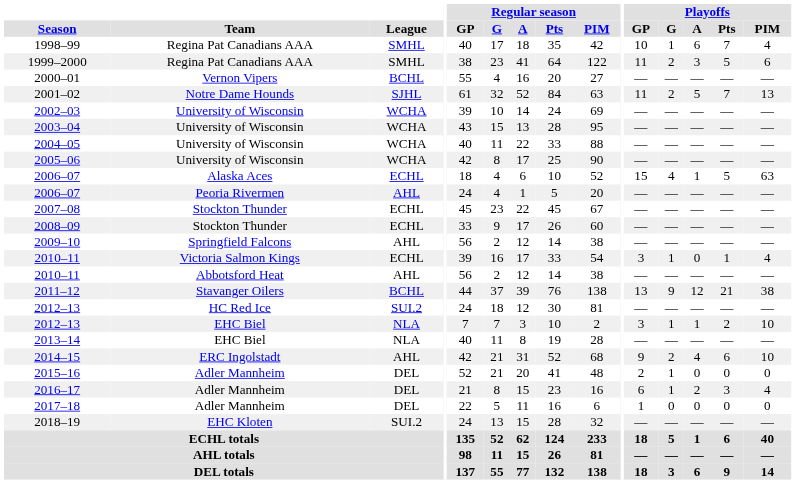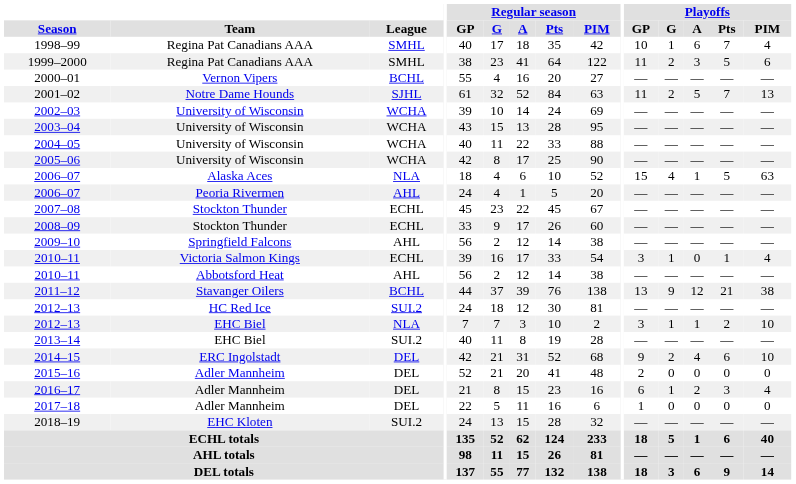2006–07 / Alaska Aces | League: ECHL -> NLA
2013–14 | League: NLA -> SUI.2
2014–15 | League: AHL -> DEL
2015–16 | Playoffs / G: 1 -> 0
